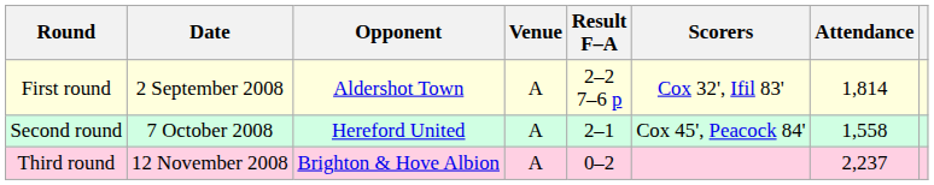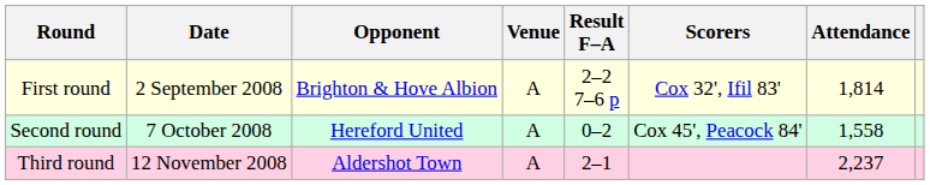First round | Opponent: Aldershot Town -> Brighton & Hove Albion
Second round | Result F–A: 2–1 -> 0–2
Third round | Opponent: Brighton & Hove Albion -> Aldershot Town
Third round | Result F–A: 0–2 -> 2–1
